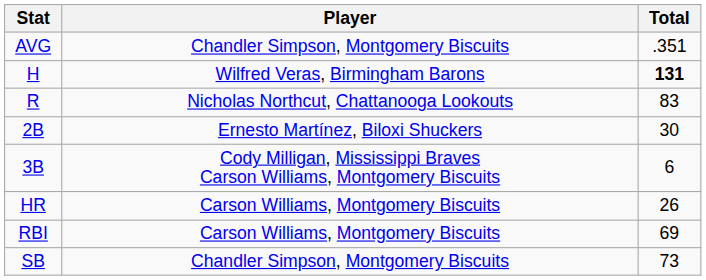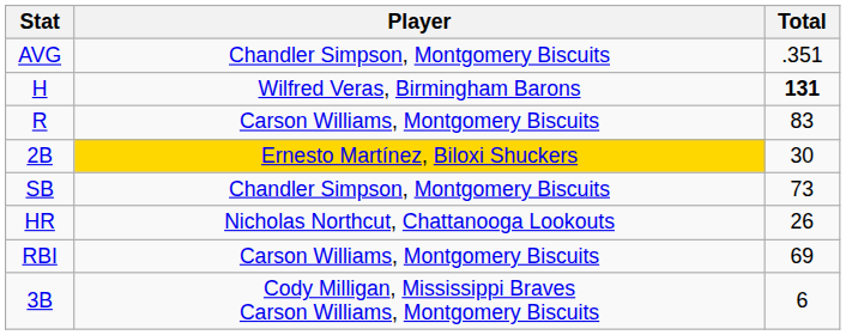R | Player: Nicholas Northcut, Chattanooga Lookouts -> Carson Williams, Montgomery Biscuits
2B | Player: no background -> gold background
rows swapped: 3B <-> SB
HR | Player: Carson Williams, Montgomery Biscuits -> Nicholas Northcut, Chattanooga Lookouts
